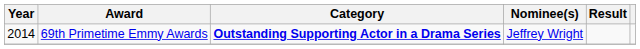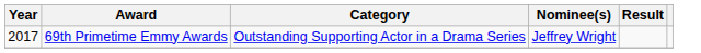69th Primetime Emmy Awards | Year: 2014 -> 2017
69th Primetime Emmy Awards | Category: bold -> normal
